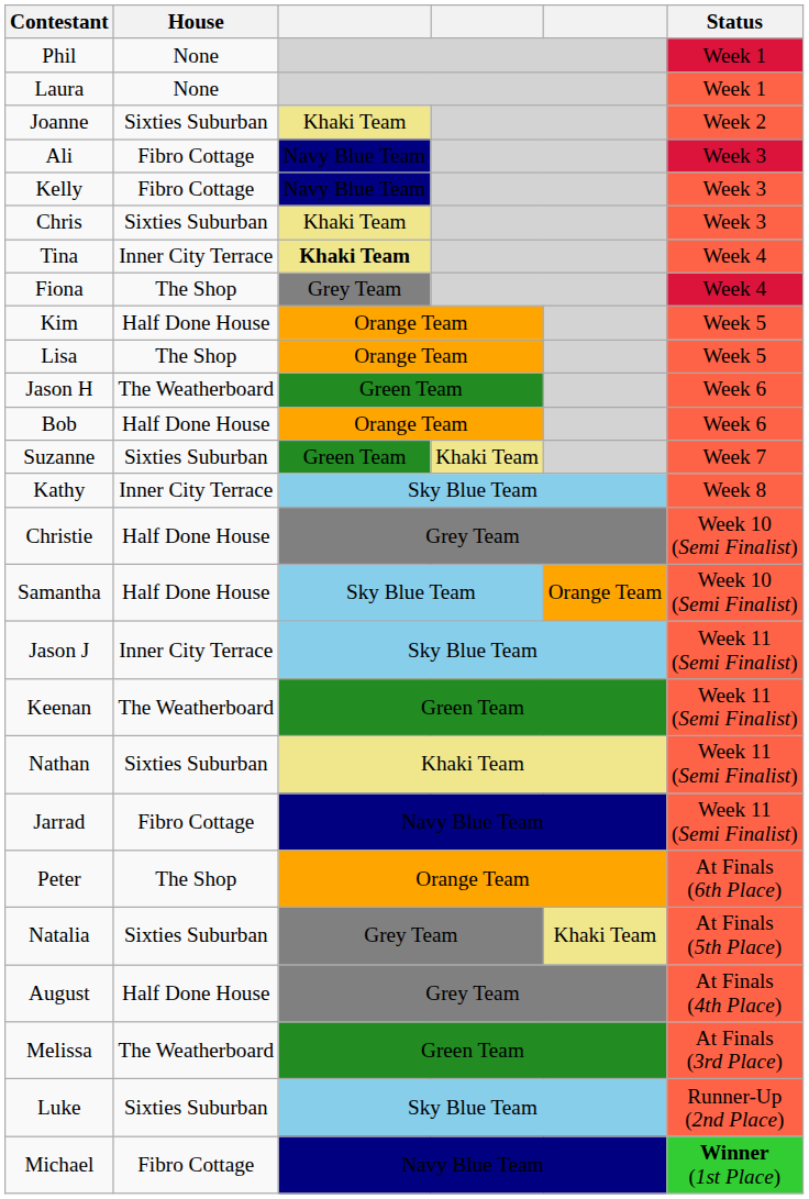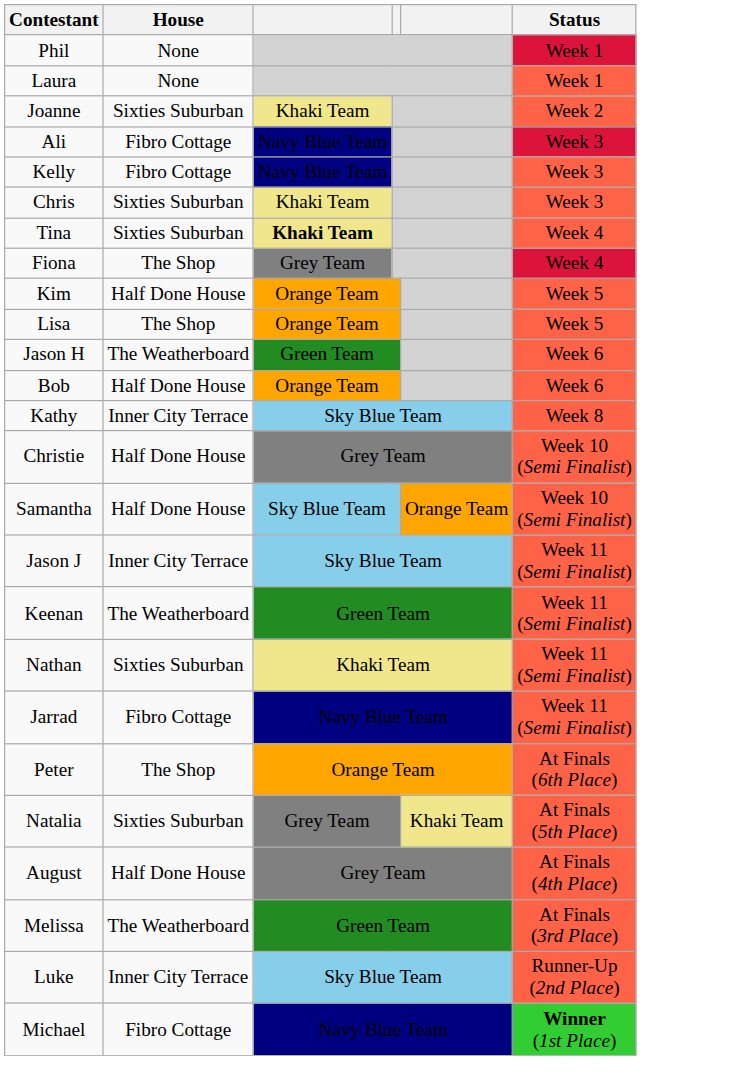Tina | House: Inner City Terrace -> Sixties Suburban
- row: Suzanne | Sixties Suburban | Green Team | Khaki Team | Week 7
Luke | House: Sixties Suburban -> Inner City Terrace
